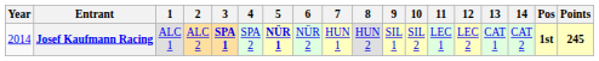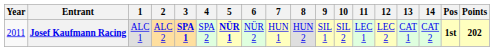Josef Kaufmann Racing | Year: 2014 -> 2011
Josef Kaufmann Racing | Points: 245 -> 202
